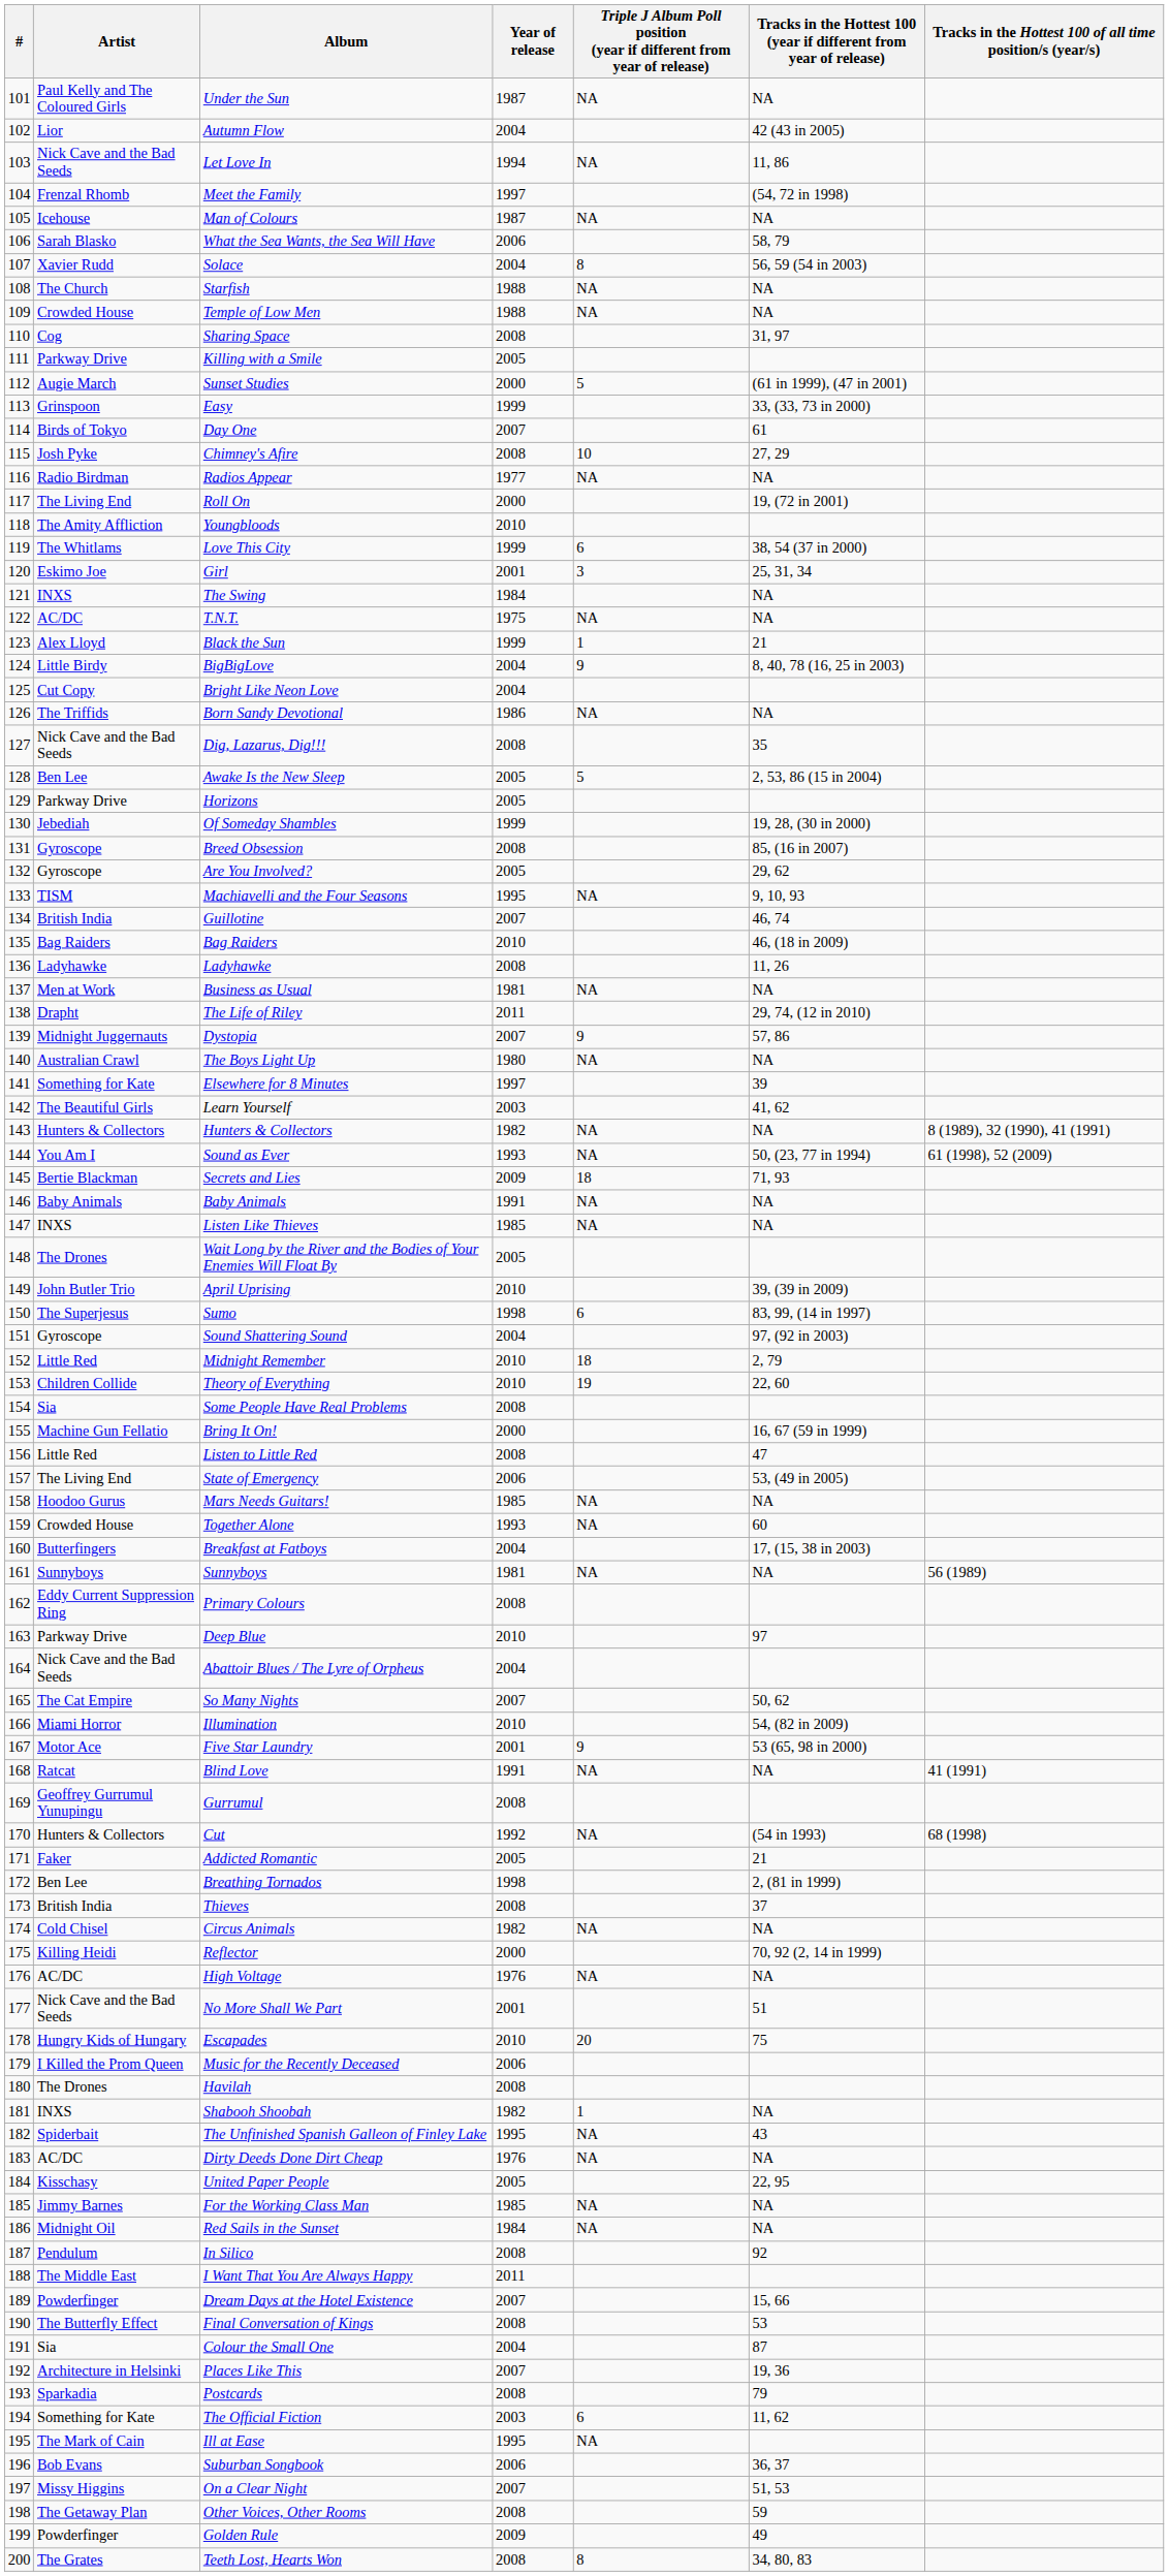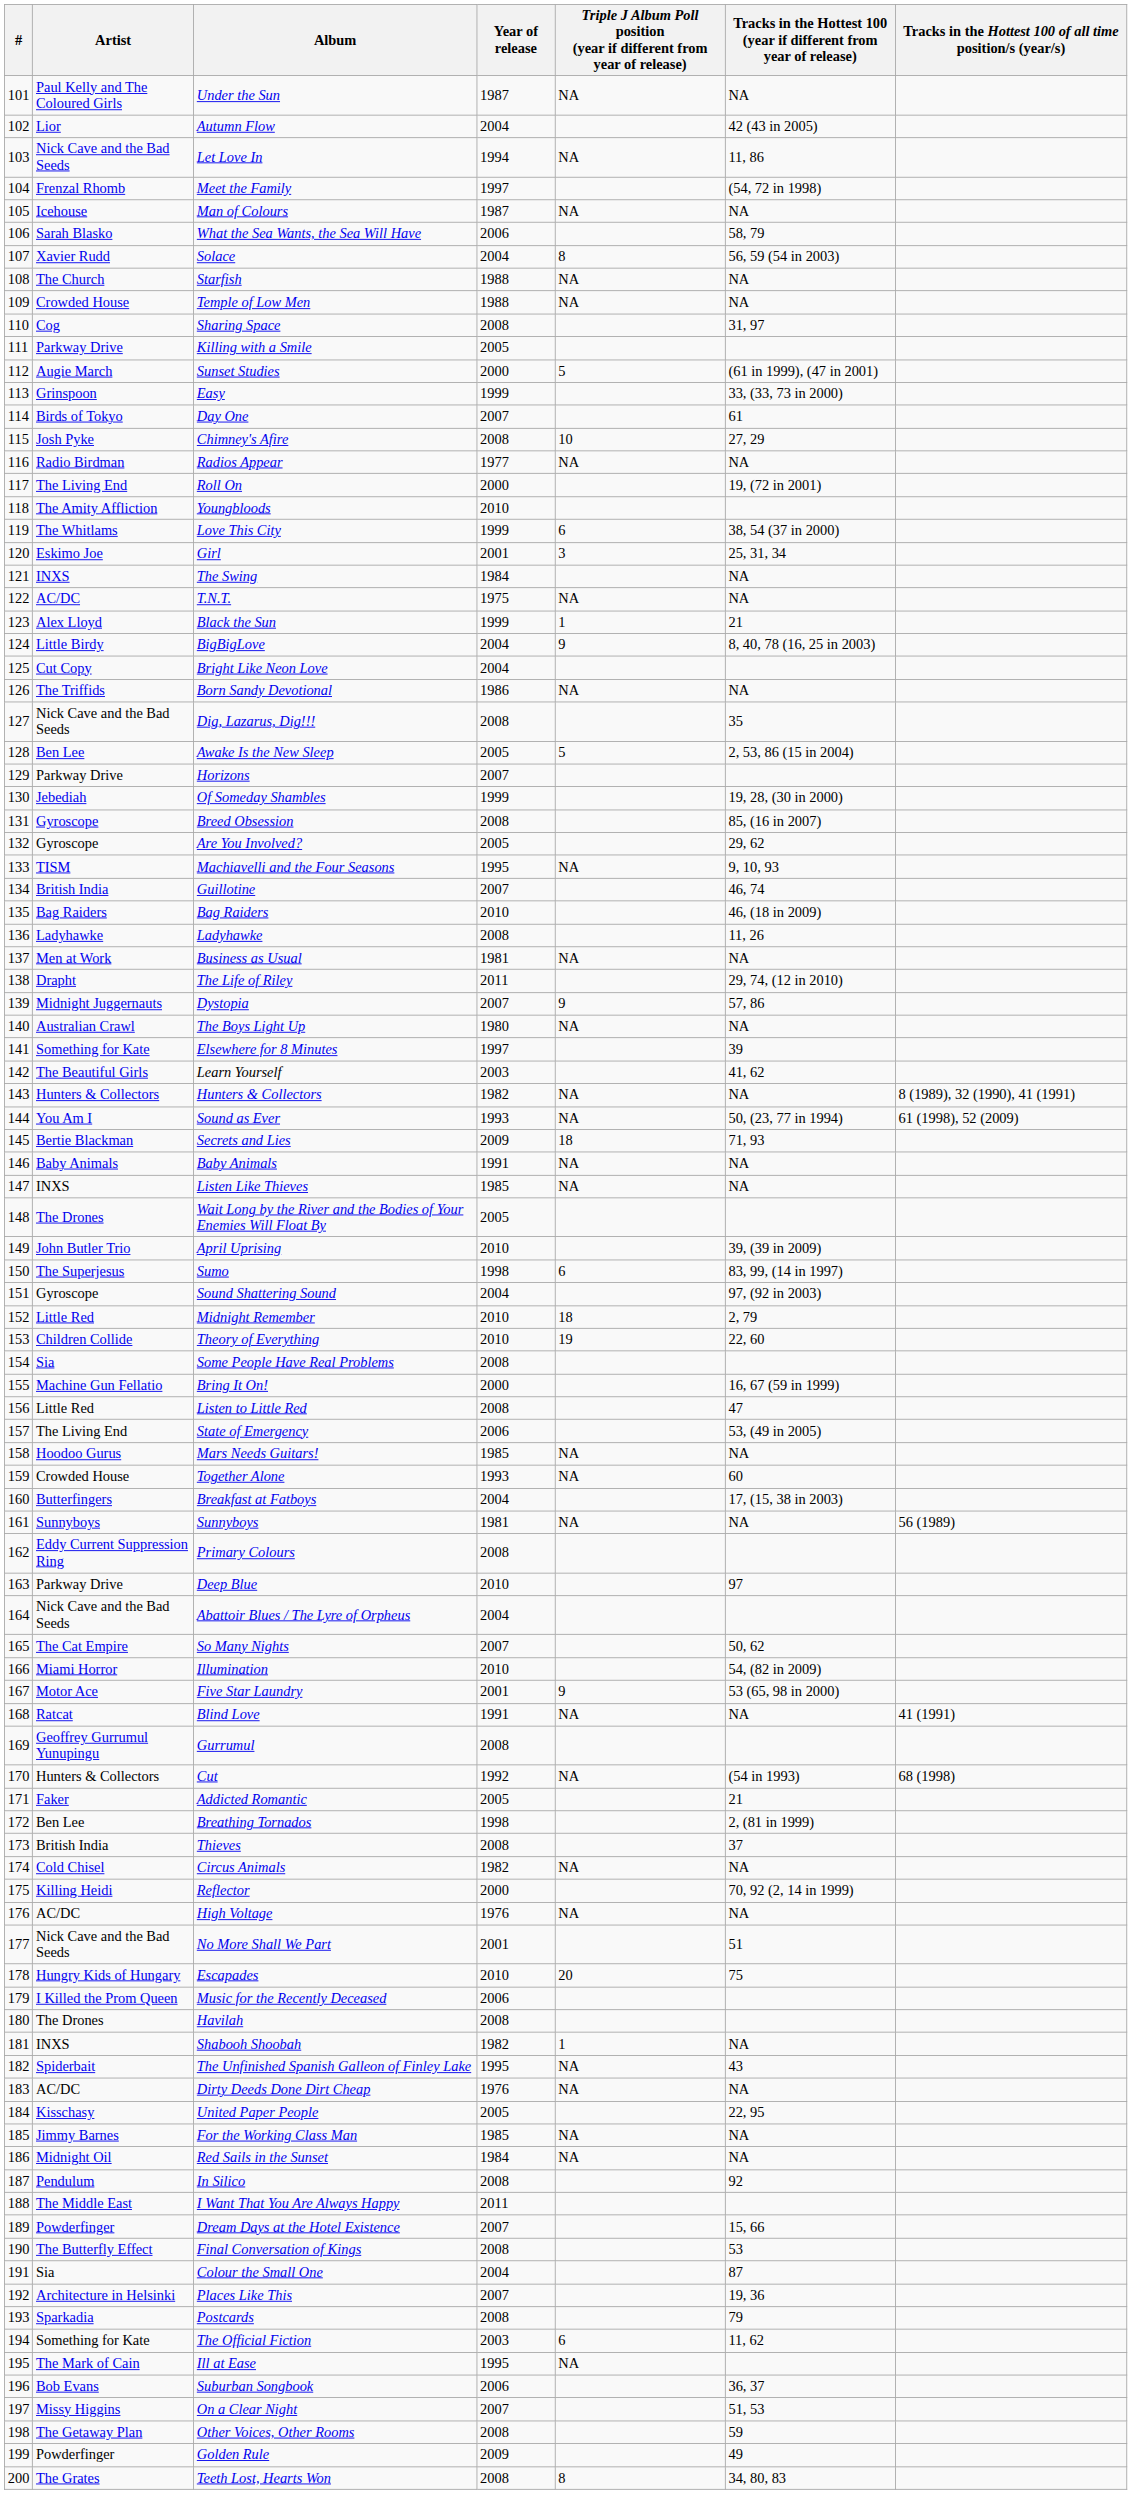Horizons | Year of release: 2005 -> 2007
